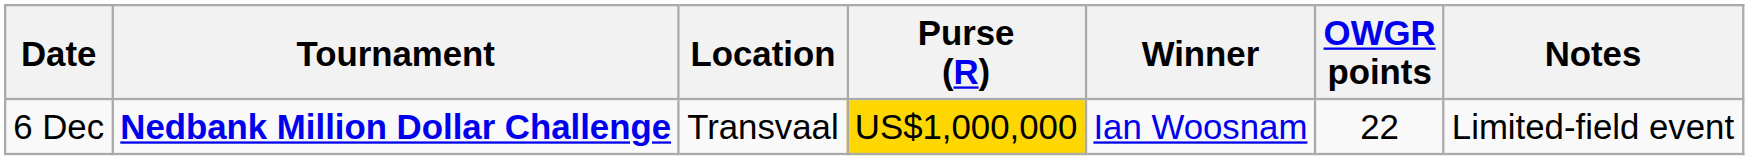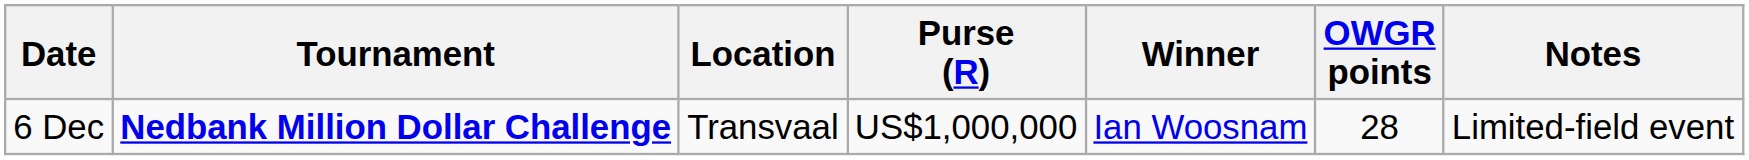6 Dec | Purse (R): gold background -> no background
6 Dec | OWGR points: 22 -> 28
